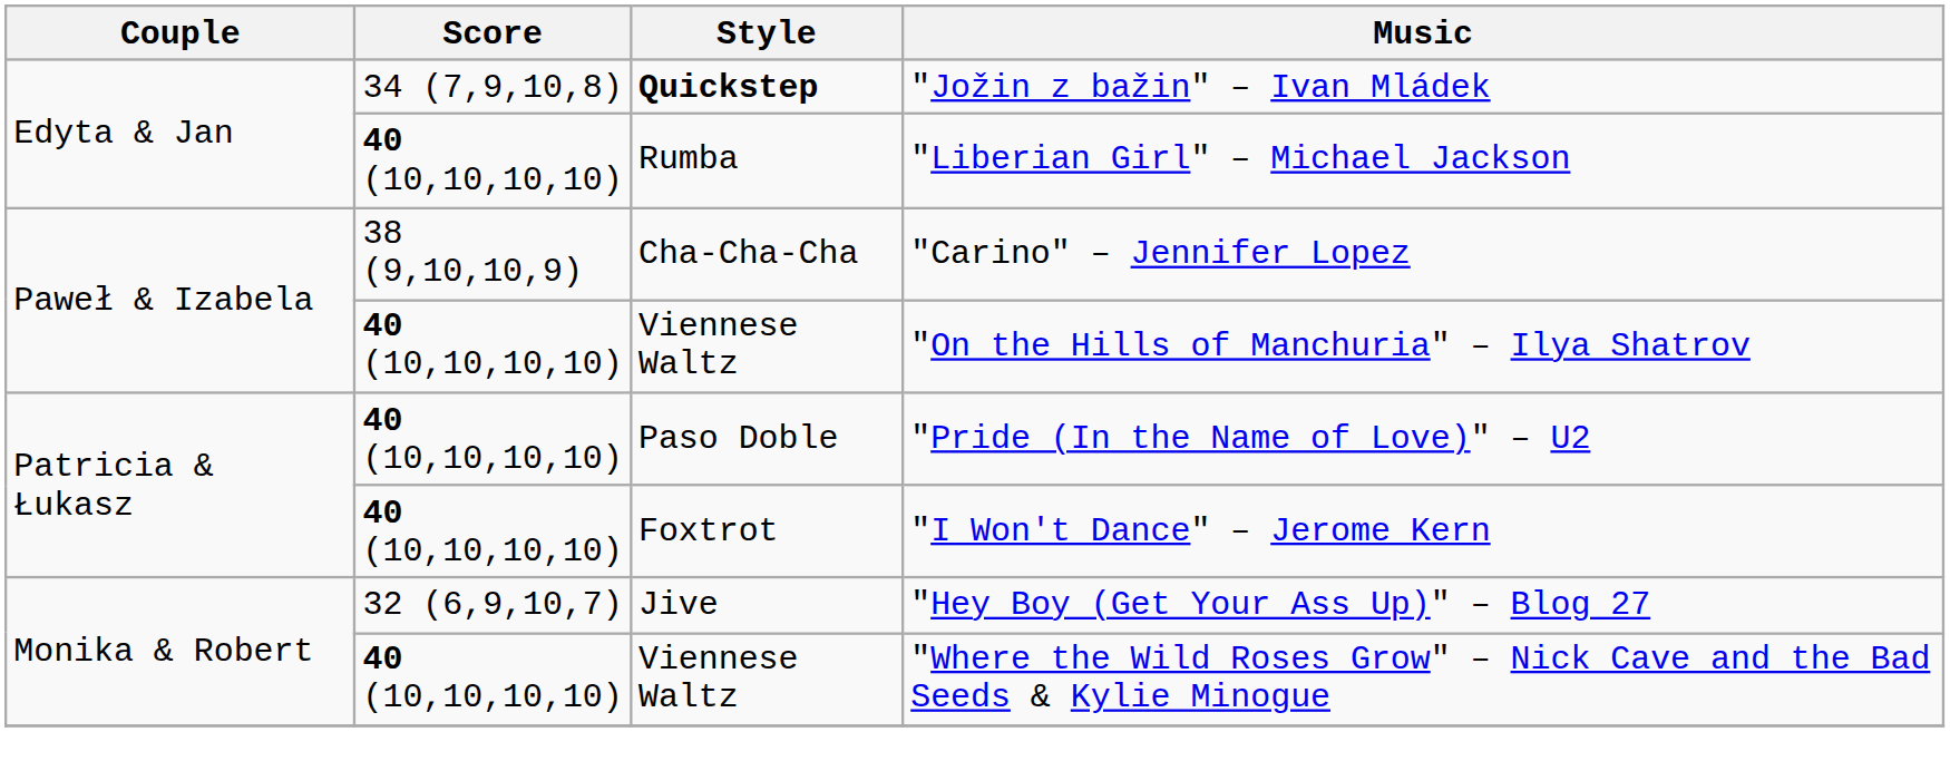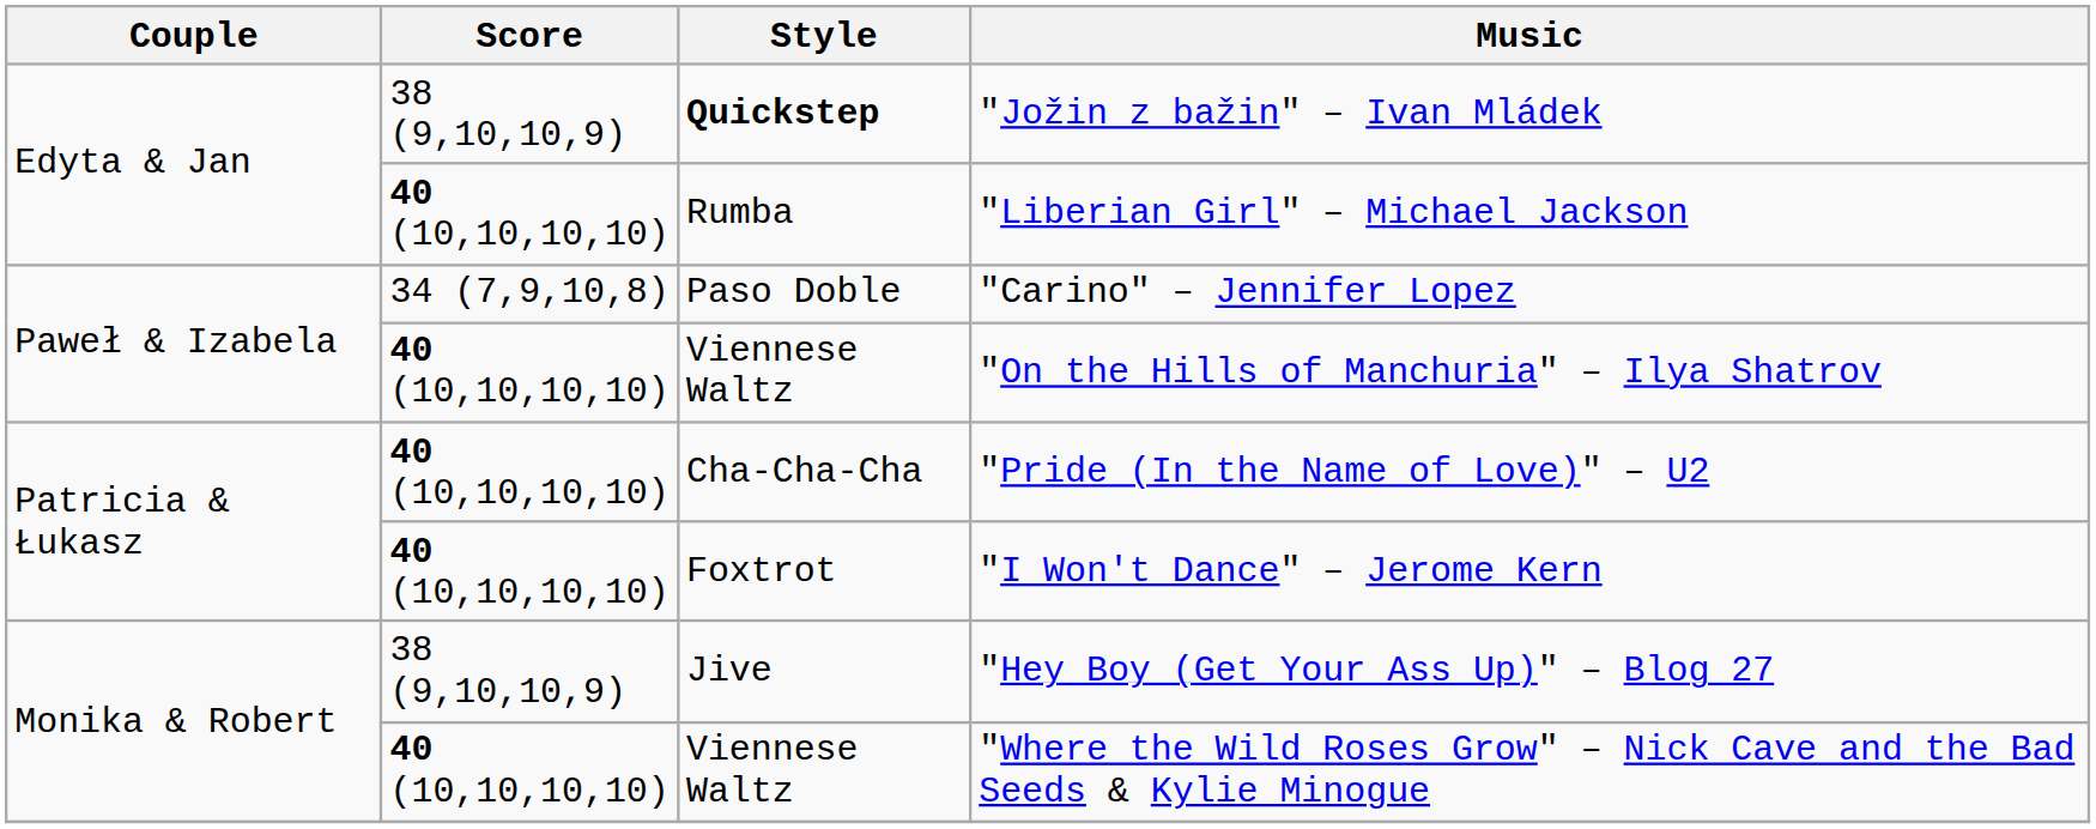"Jožin z bažin" – Ivan Mládek | Score: 34 (7,9,10,8) -> 38 (9,10,10,9)
"Carino" – Jennifer Lopez | Score: 38 (9,10,10,9) -> 34 (7,9,10,8)
"Carino" – Jennifer Lopez | Style: Cha-Cha-Cha -> Paso Doble
"Pride (In the Name of Love)" – U2 | Style: Paso Doble -> Cha-Cha-Cha
"Hey Boy (Get Your Ass Up)" – Blog 27 | Score: 32 (6,9,10,7) -> 38 (9,10,10,9)
